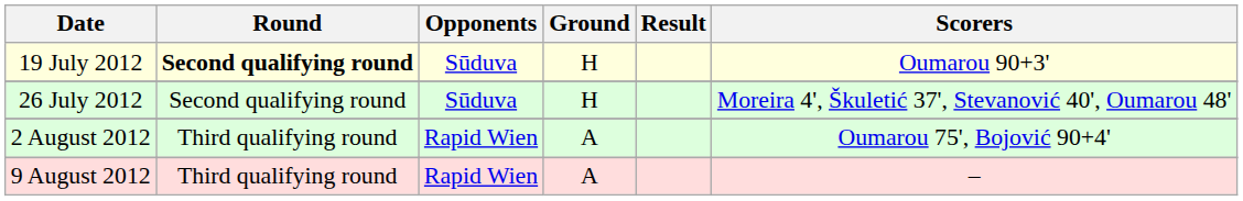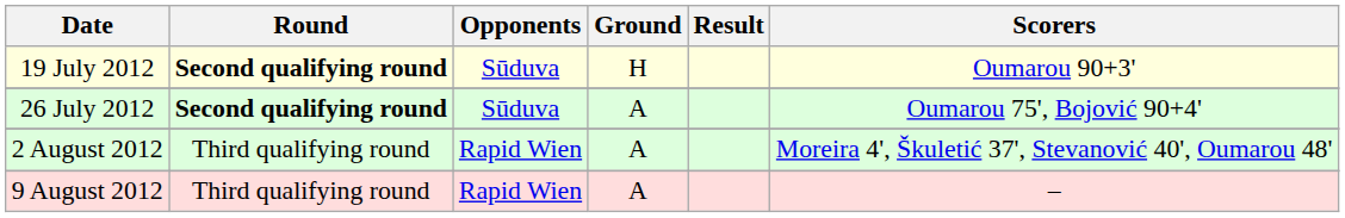26 July 2012 | Round: normal -> bold
26 July 2012 | Ground: H -> A
26 July 2012 | Scorers: Moreira 4', Škuletić 37', Stevanović 40', Oumarou 48' -> Oumarou 75', Bojović 90+4'
2 August 2012 | Scorers: Oumarou 75', Bojović 90+4' -> Moreira 4', Škuletić 37', Stevanović 40', Oumarou 48'
